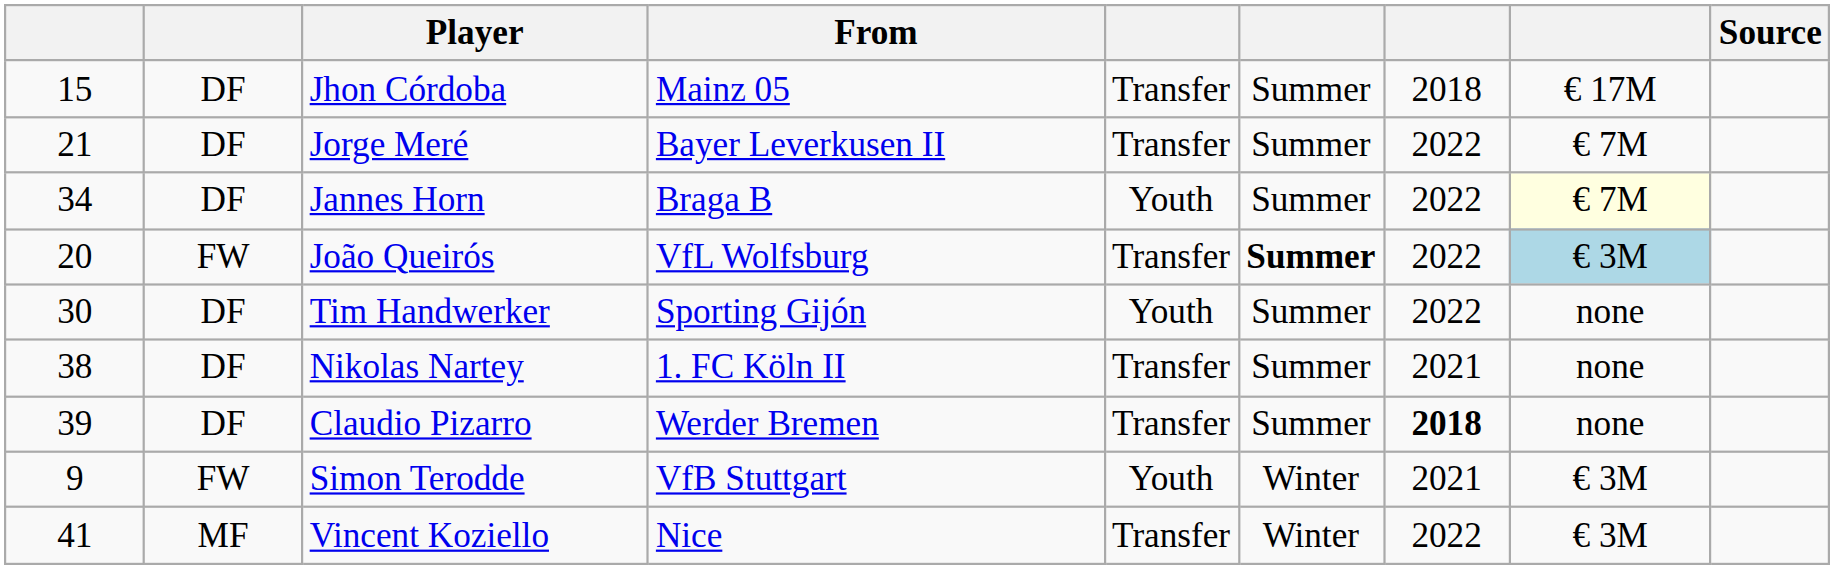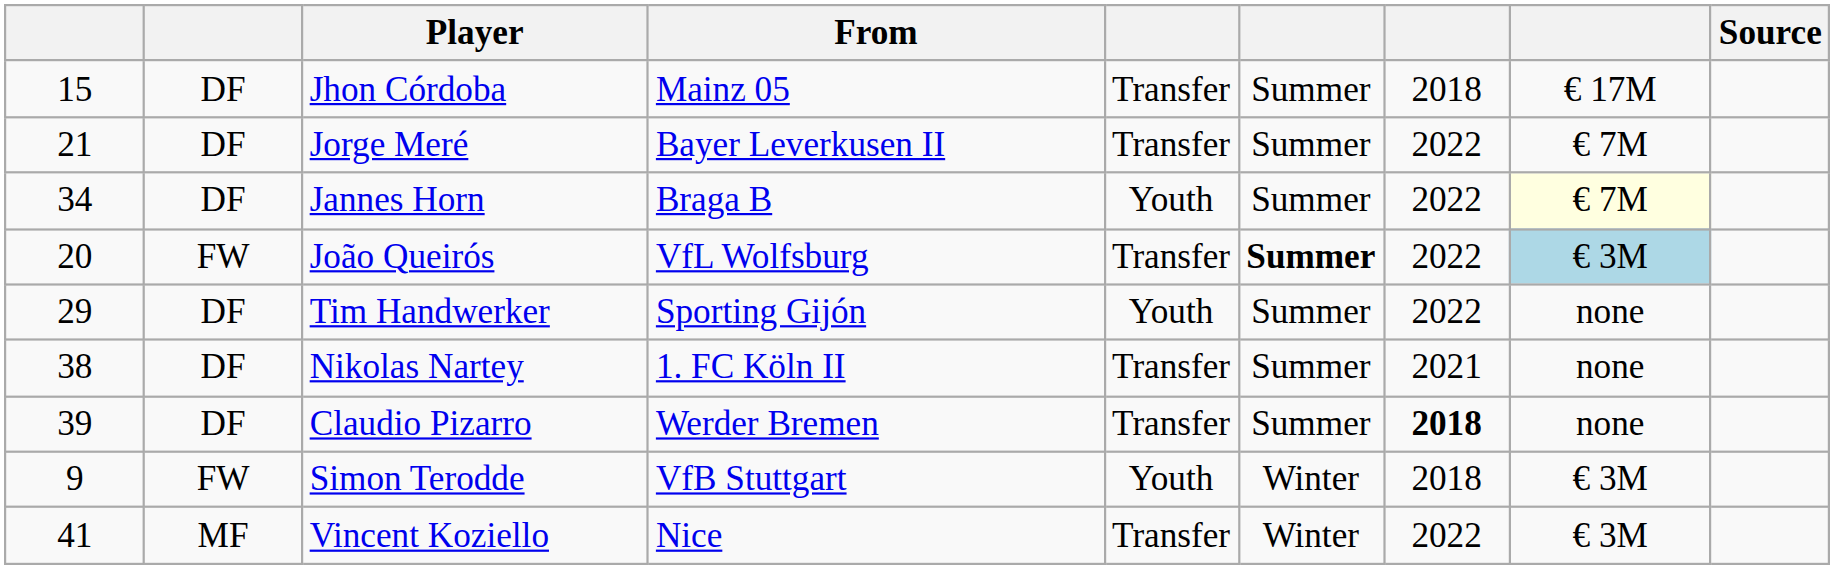Tim Handwerker | column 1: 30 -> 29
Simon Terodde | column 7: 2021 -> 2018
